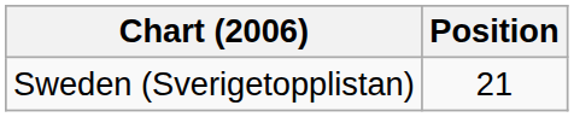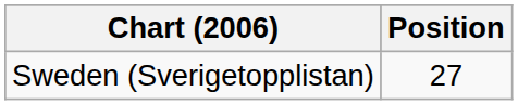Sweden (Sverigetopplistan) | Position: 21 -> 27
